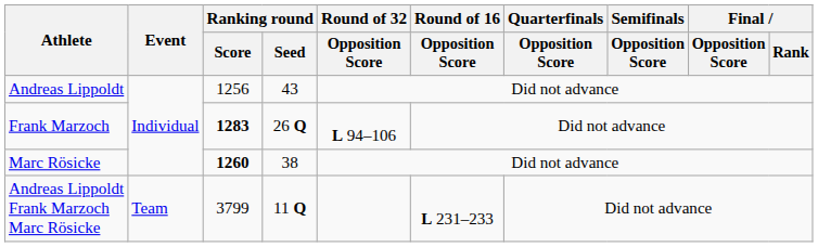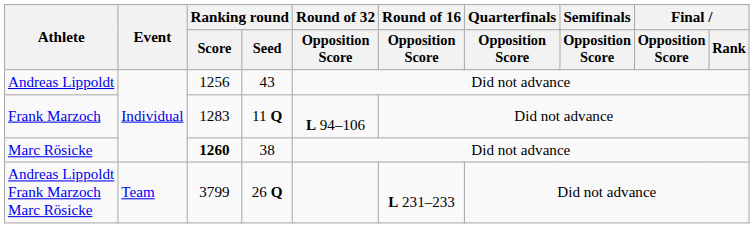Frank Marzoch | Ranking round / Score: bold -> normal
Frank Marzoch | Ranking round / Seed: 26 Q -> 11 Q
Andreas Lippoldt Frank Marzoch Marc Rösicke | Ranking round / Seed: 11 Q -> 26 Q
